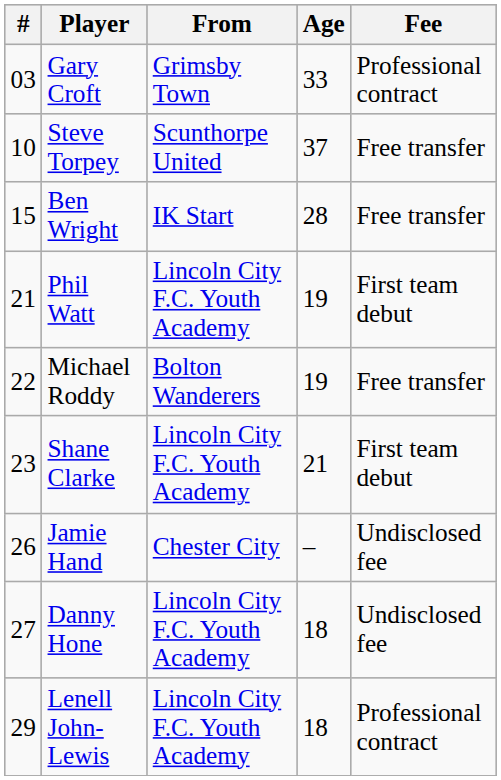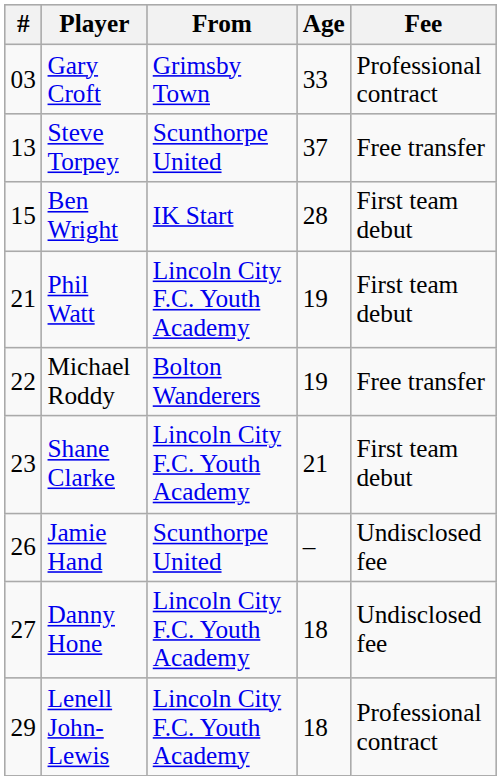Steve Torpey | #: 10 -> 13
Ben Wright | Fee: Free transfer -> First team debut
Jamie Hand | From: Chester City -> Scunthorpe United
